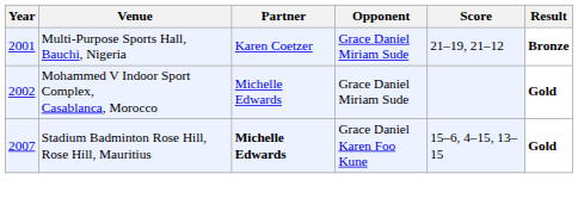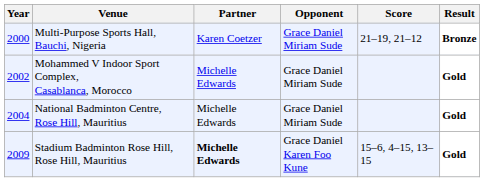Multi-Purpose Sports Hall, Bauchi, Nigeria | Year: 2001 -> 2000
+ row: 2004 | National Badminton Centre, Rose Hill, Mauritius | Michelle Edwards | Grace Daniel Miriam Sude | Gold
Stadium Badminton Rose Hill, Rose Hill, Mauritius | Year: 2007 -> 2009
